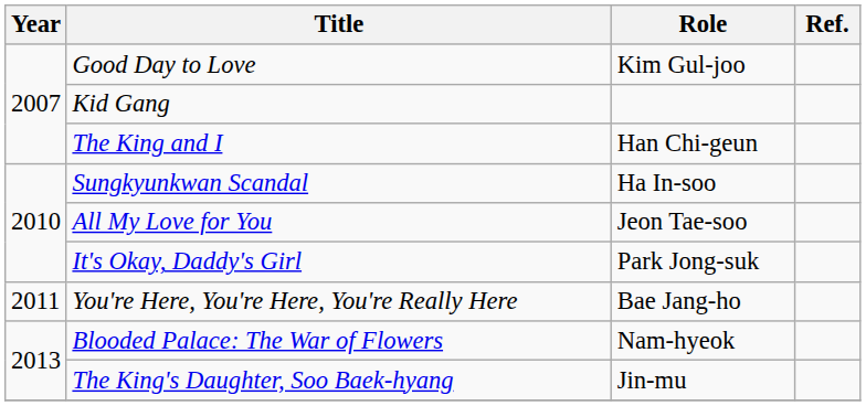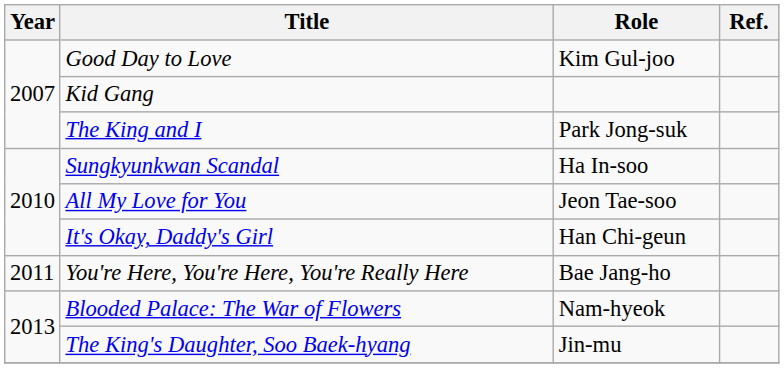The King and I | Role: Han Chi-geun -> Park Jong-suk
It's Okay, Daddy's Girl | Role: Park Jong-suk -> Han Chi-geun
